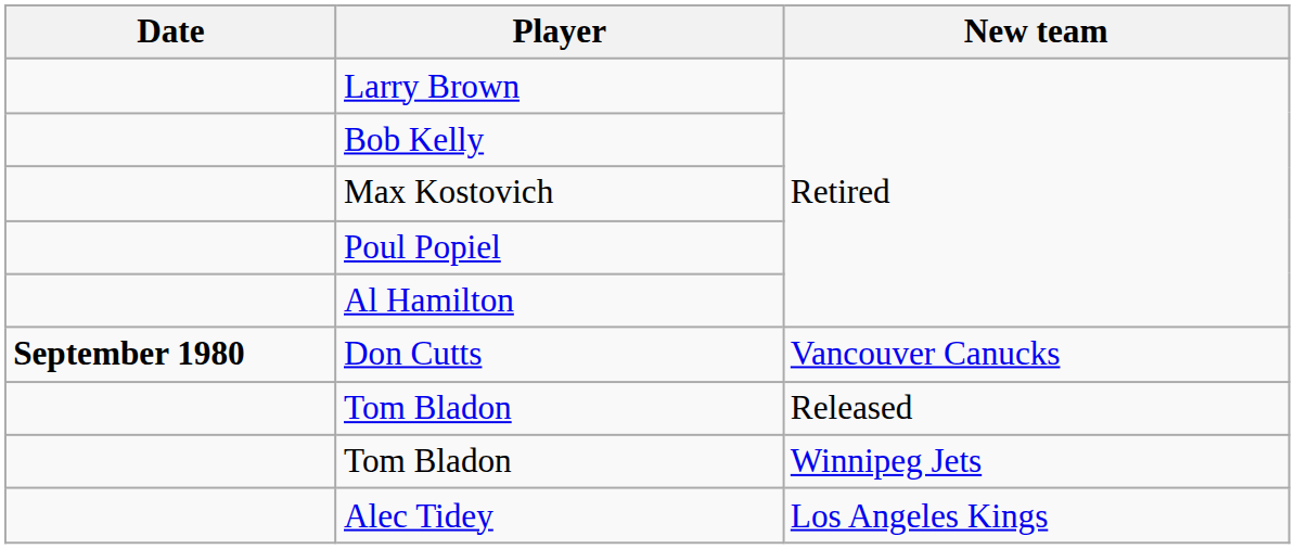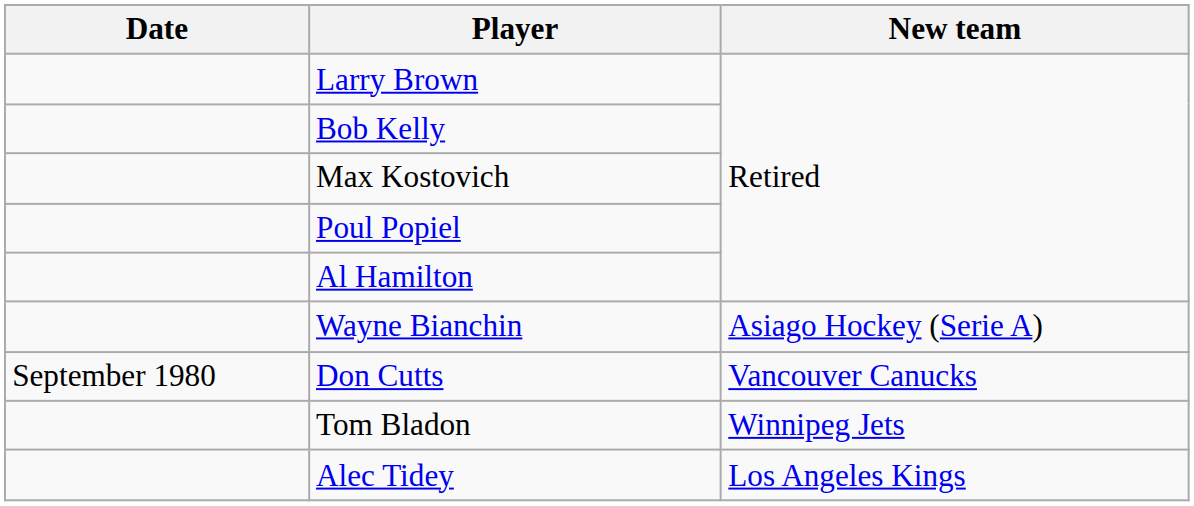+ row: Wayne Bianchin | Asiago Hockey (Serie A)
Don Cutts | Date: bold -> normal
- row: Tom Bladon | Released
